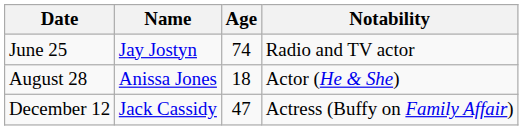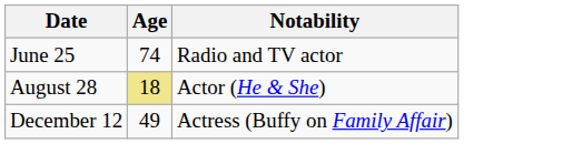- column: Name | Jay Jostyn | Anissa Jones | Jack Cassidy
August 28 | Age: no background -> khaki background
December 12 | Age: 47 -> 49
